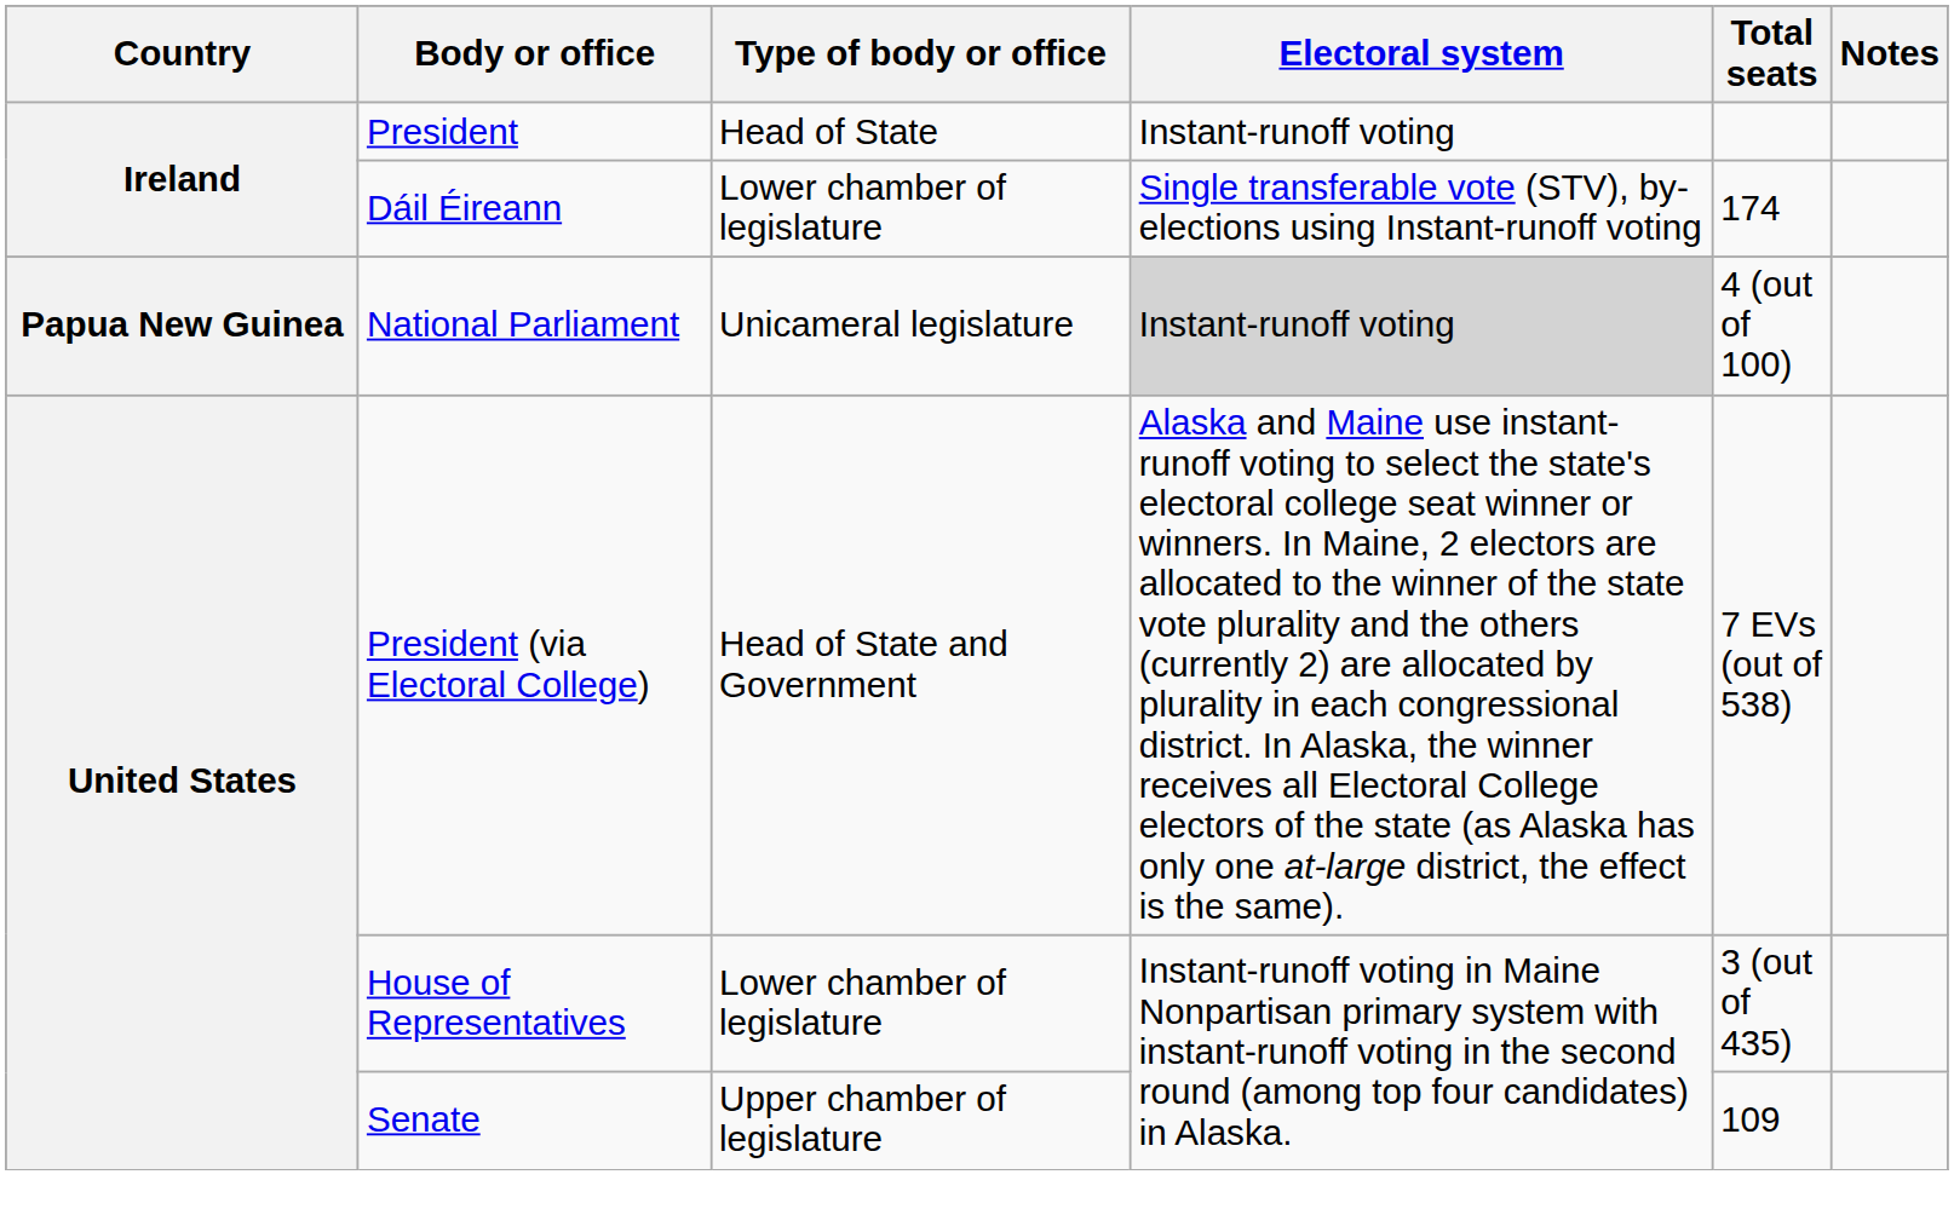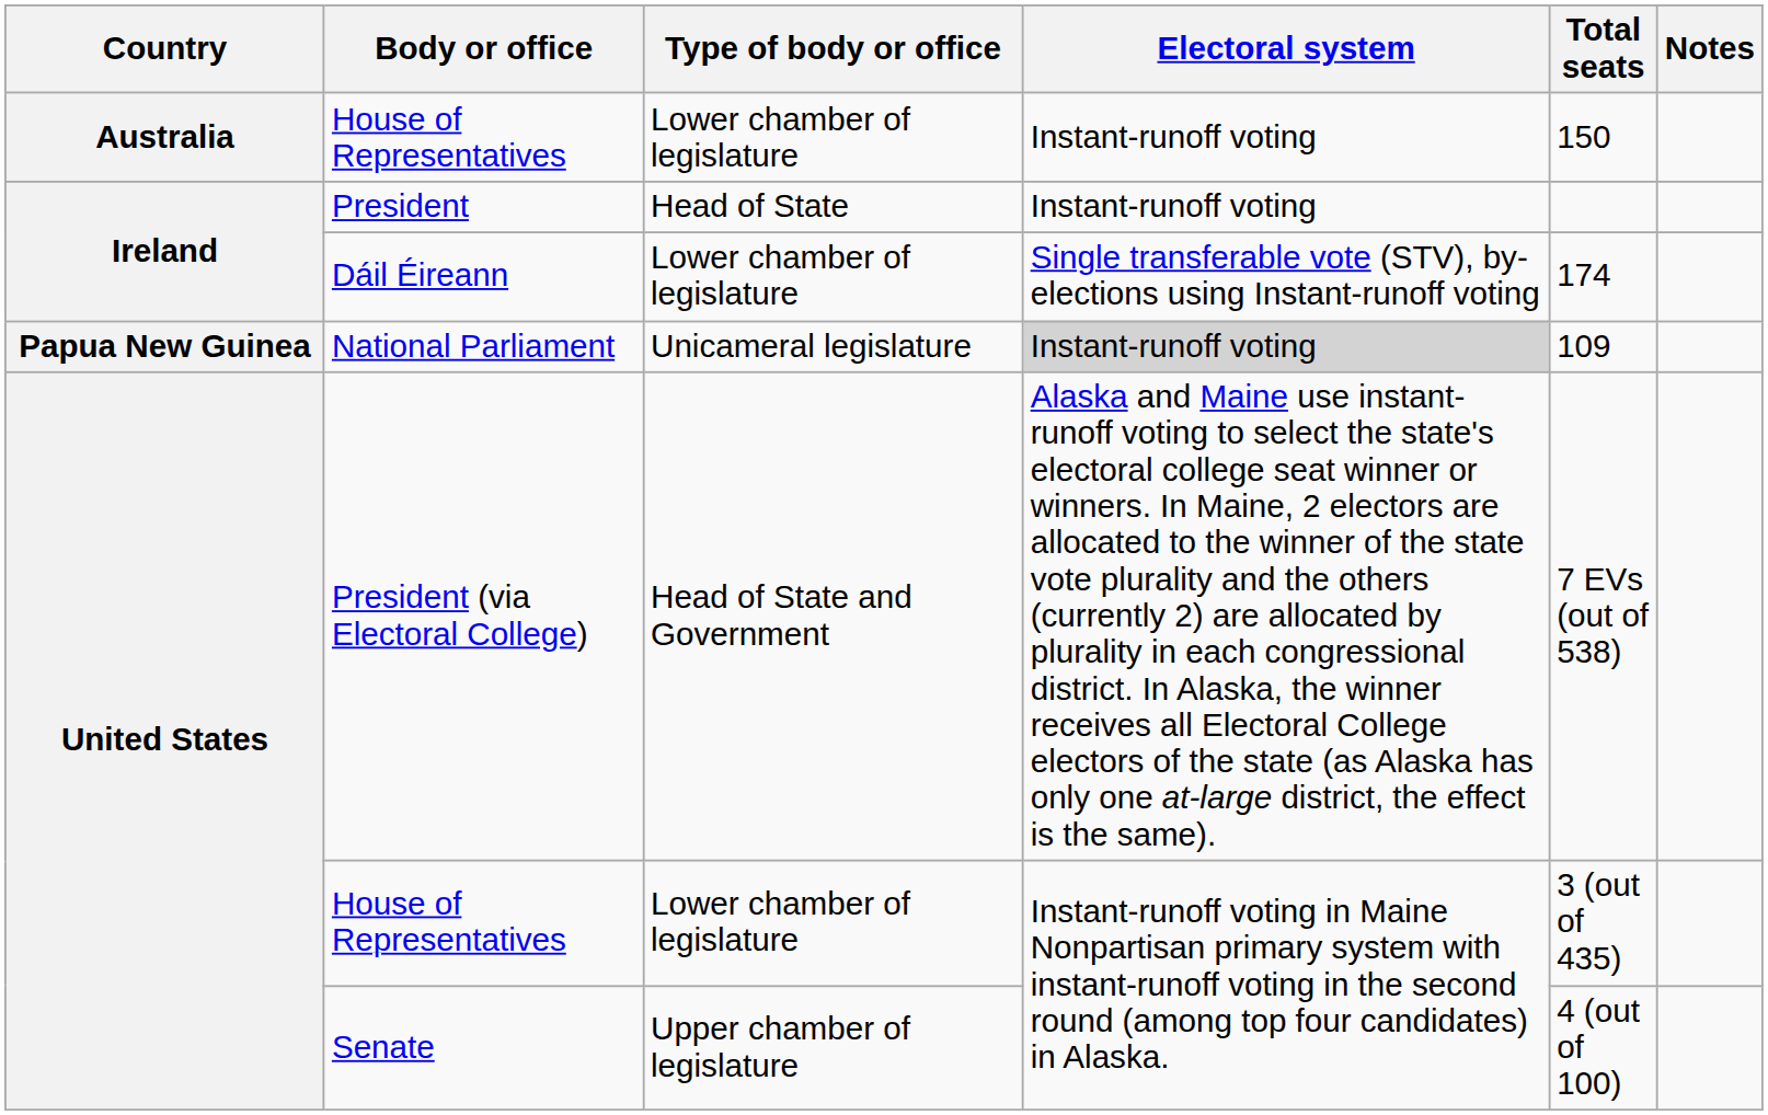+ row: Australia | House of Representatives | Lower chamber of legislature | Instant-runoff voting | 150
National Parliament | Total seats: 4 (out of 100) -> 109
Senate | Total seats: 109 -> 4 (out of 100)
